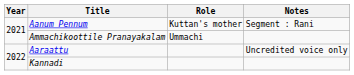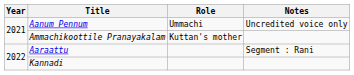Aanum Pennum | Role: Kuttan's mother -> Ummachi
Aanum Pennum | Notes: Segment : Rani -> Uncredited voice only
Ammachikoottile Pranayakalam | Role: Ummachi -> Kuttan's mother
Aaraattu | Notes: Uncredited voice only -> Segment : Rani
